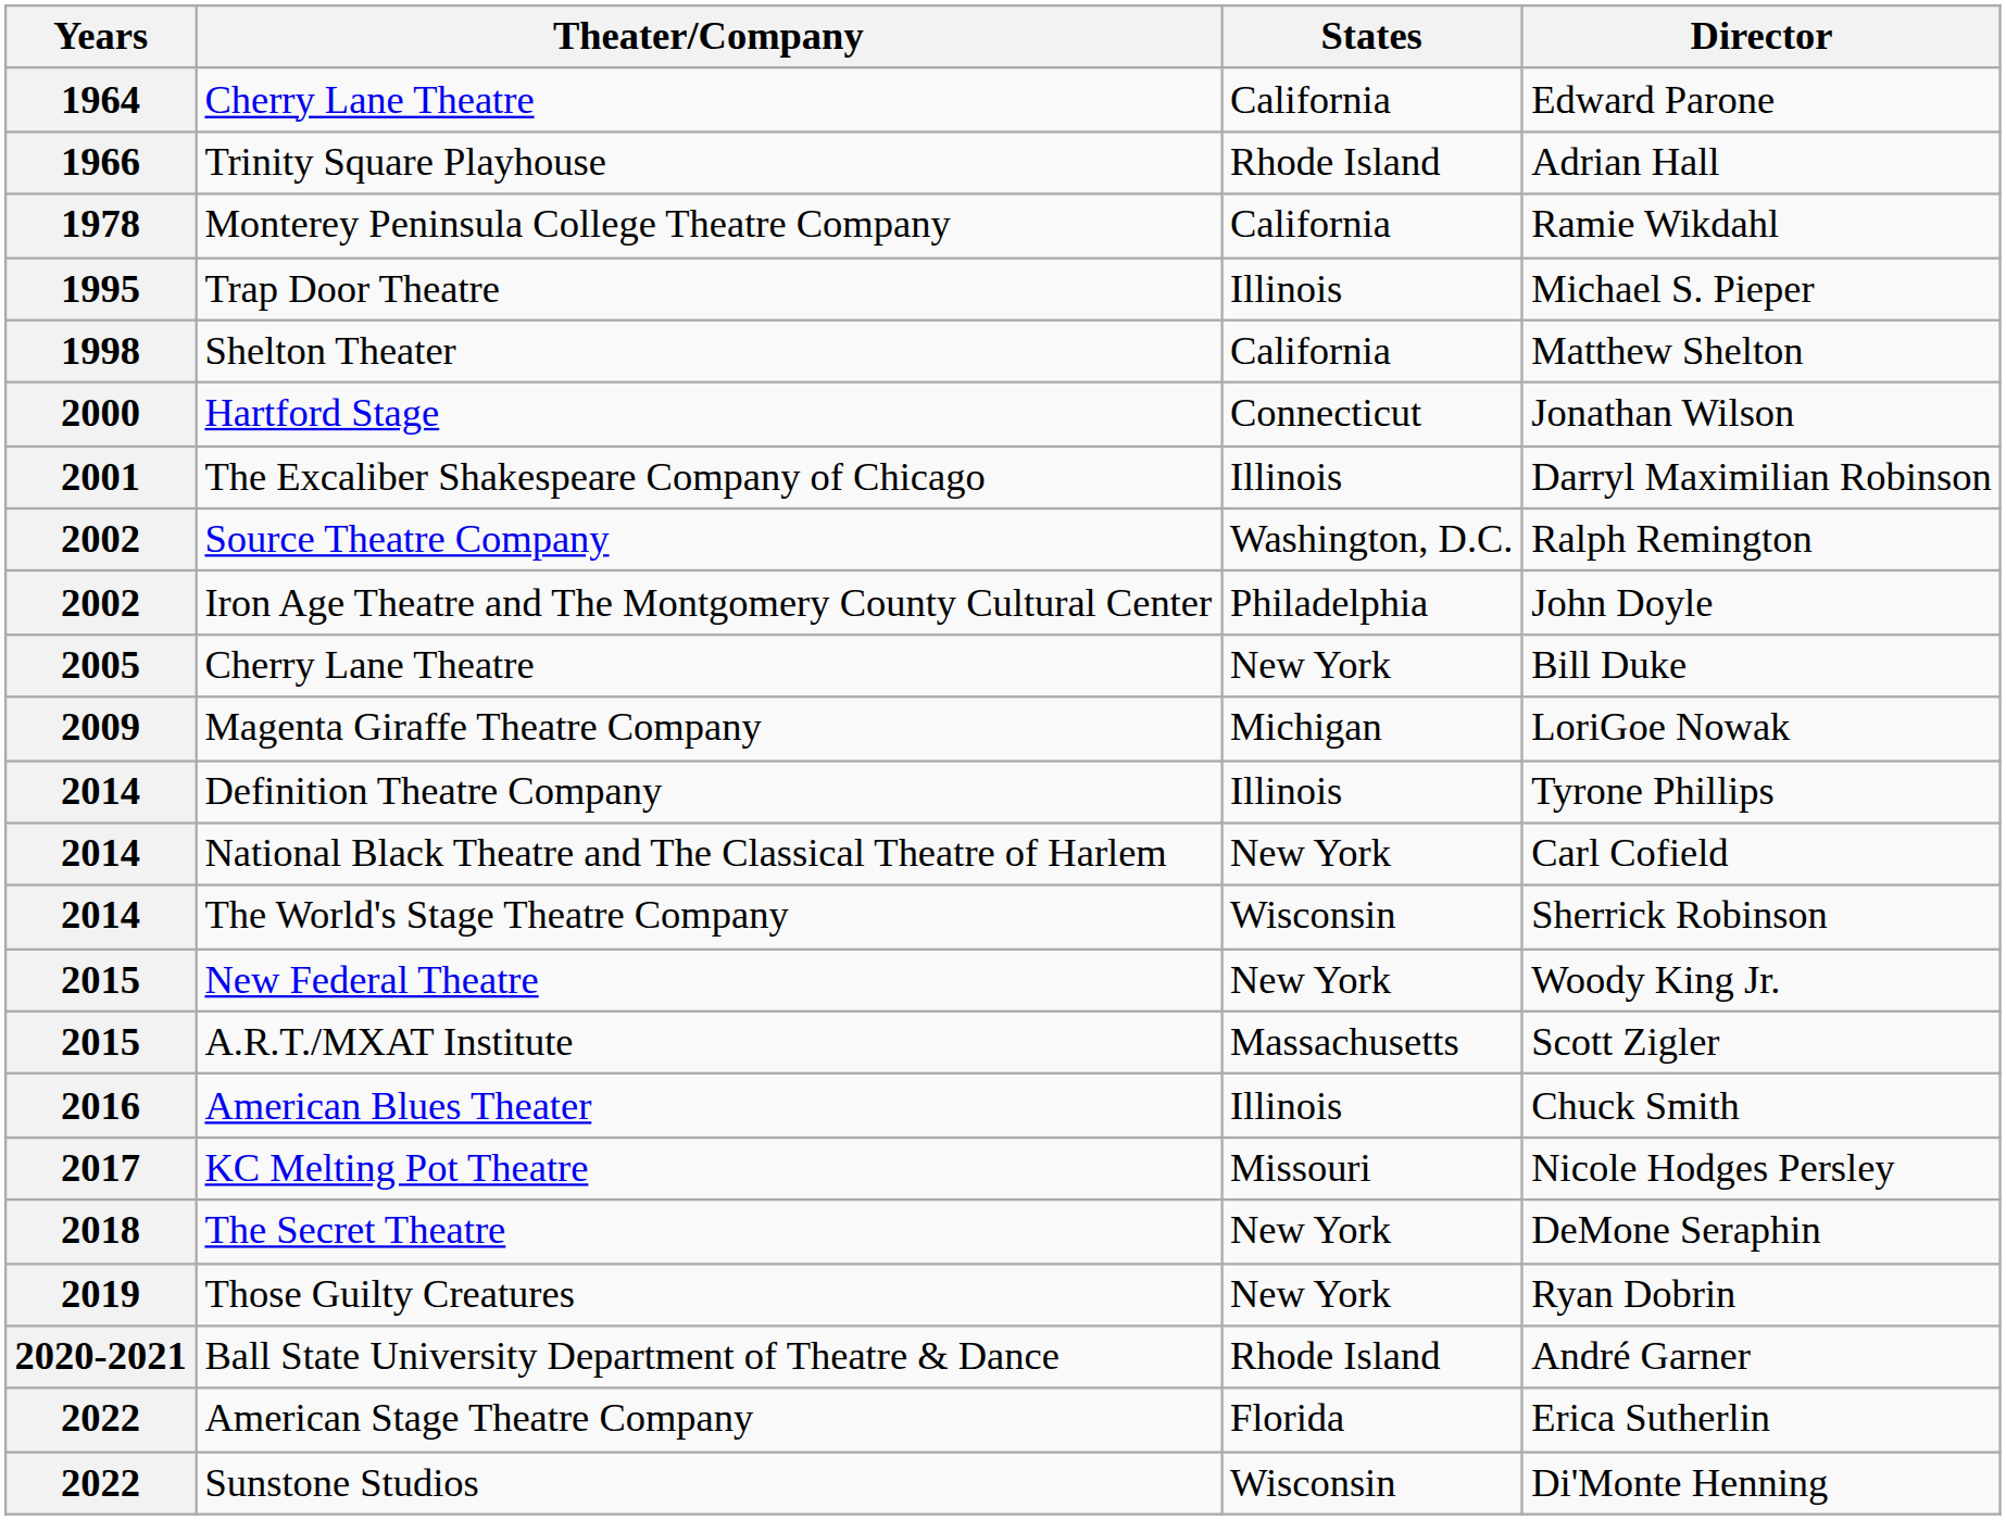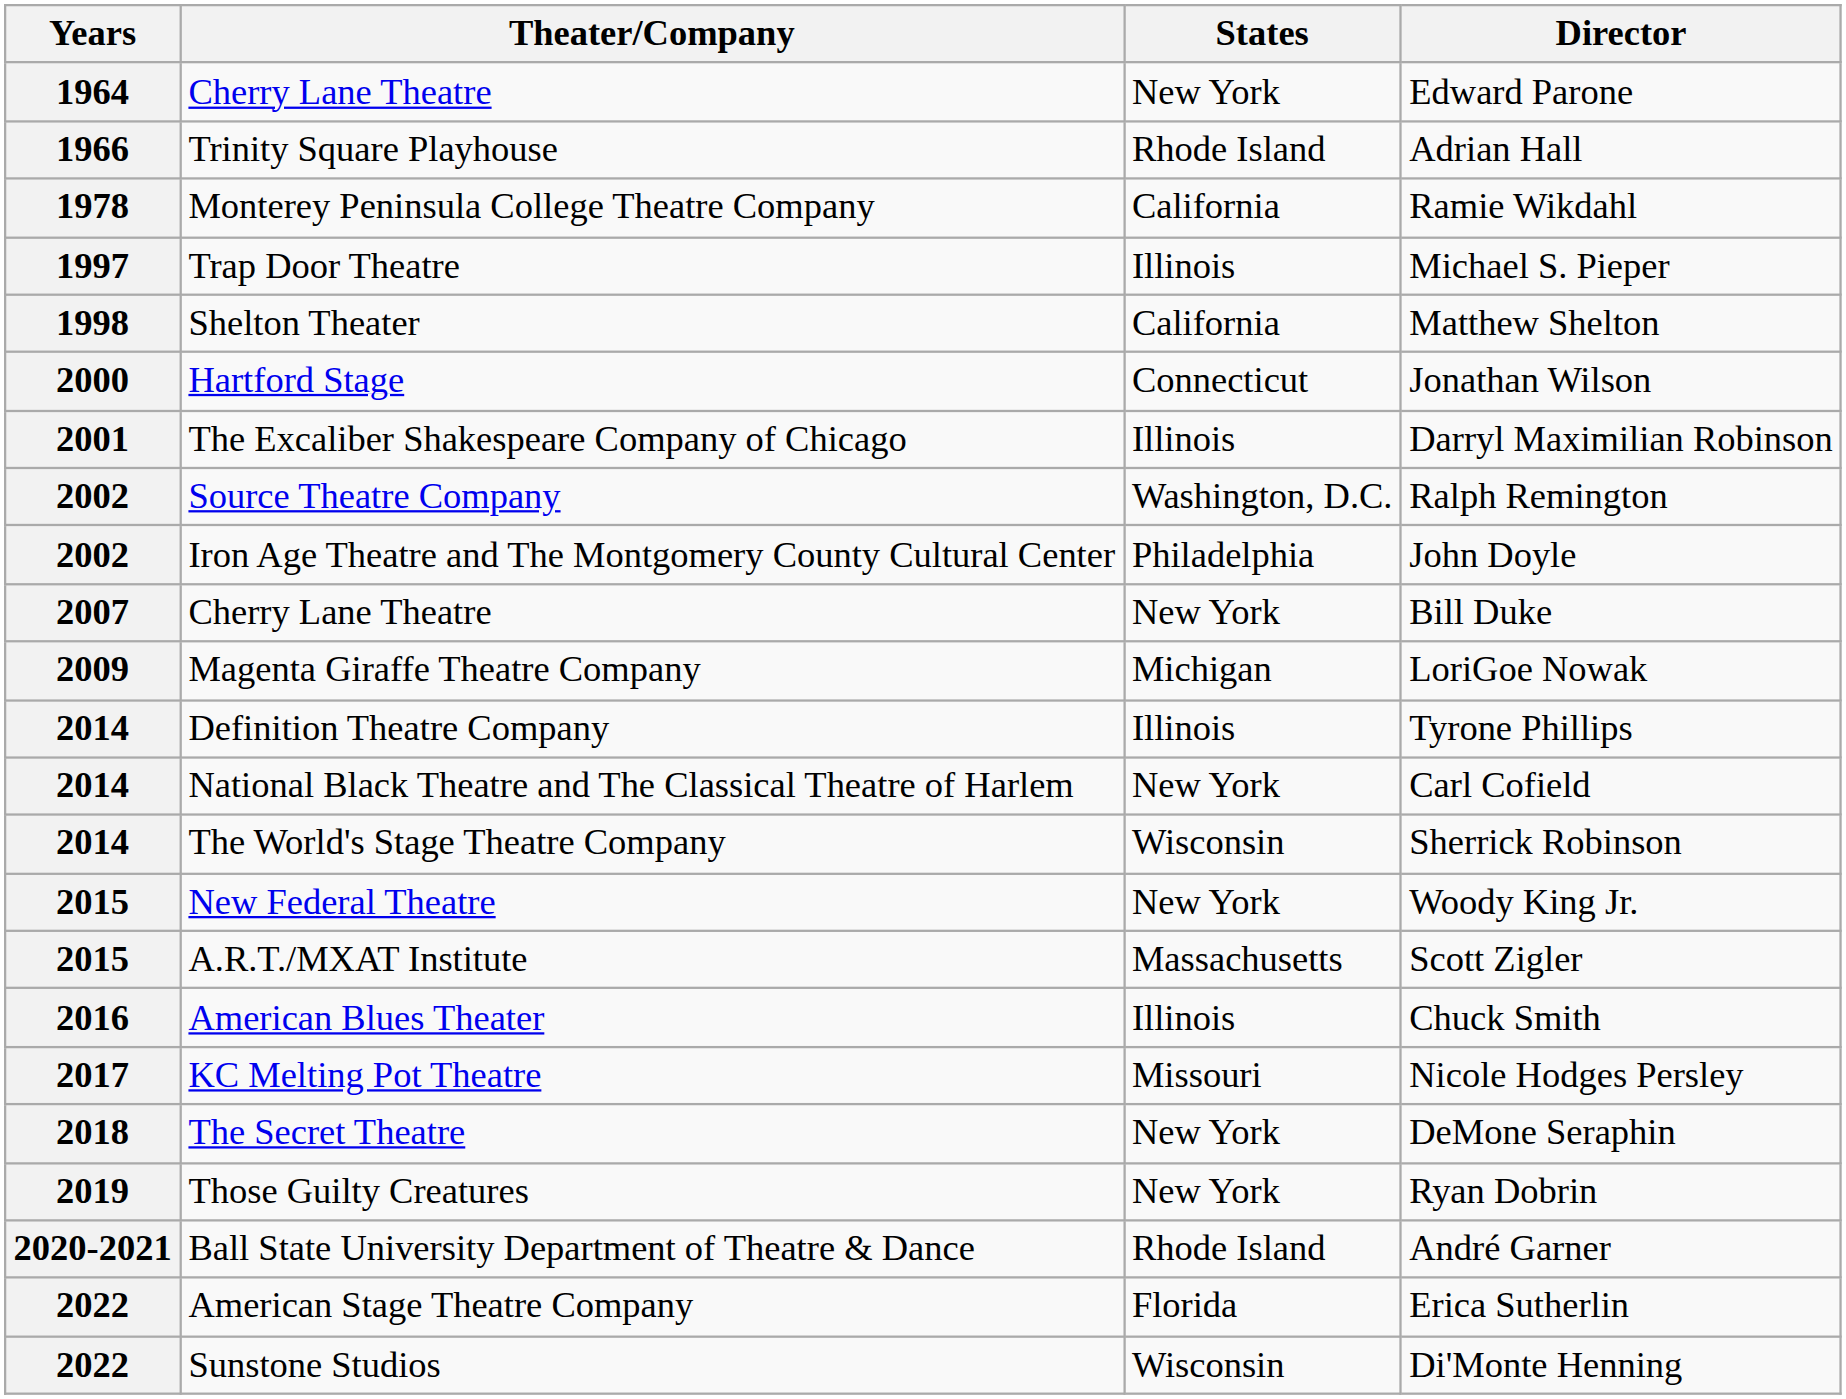Edward Parone | States: California -> New York
Michael S. Pieper | Years: 1995 -> 1997
Bill Duke | Years: 2005 -> 2007
